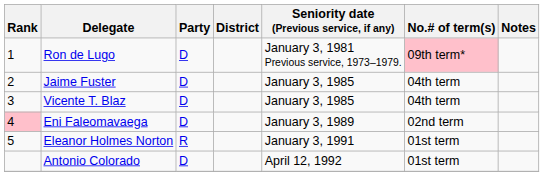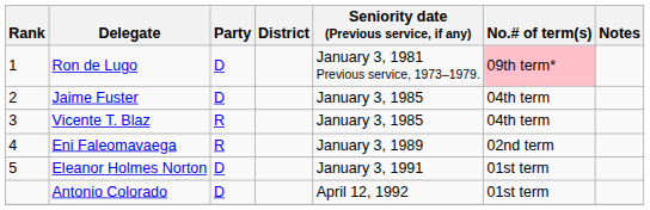Vicente T. Blaz | Party: D -> R
Eni Faleomavaega | Rank: pink background -> no background
Eni Faleomavaega | Party: D -> R
Eleanor Holmes Norton | Party: R -> D
